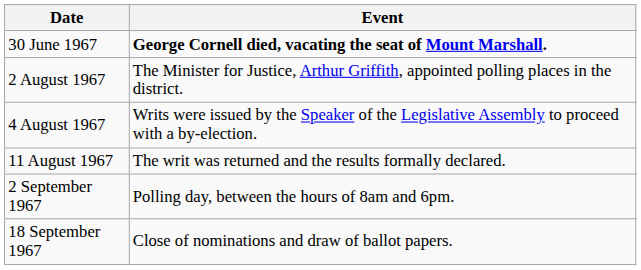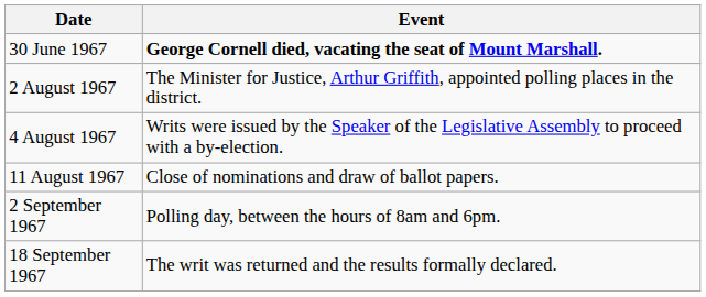11 August 1967 | Event: The writ was returned and the results formally declared. -> Close of nominations and draw of ballot papers.
18 September 1967 | Event: Close of nominations and draw of ballot papers. -> The writ was returned and the results formally declared.
